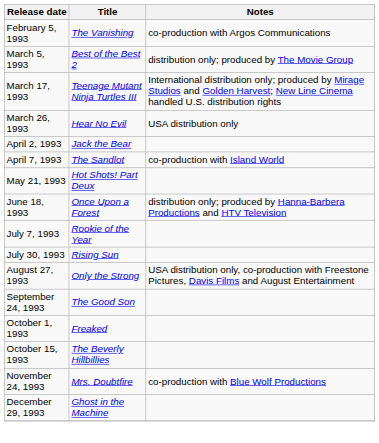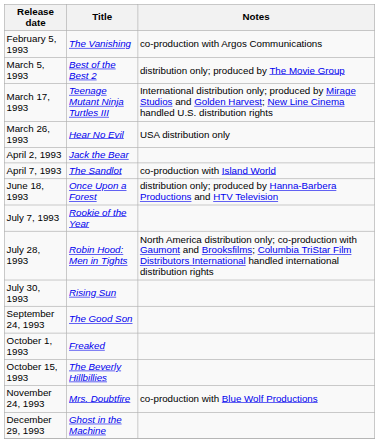- row: May 21, 1993 | Hot Shots! Part Deux
+ row: July 28, 1993 | Robin Hood: Men in Tights | North America distribution only; co-production with Gaumont and Brooksfilms; Columbia TriStar Film Distributors International handled international distribution rights
- row: August 27, 1993 | Only the Strong | USA distribution only, co-production with Freestone Pictures, Davis Films and August Entertainment
